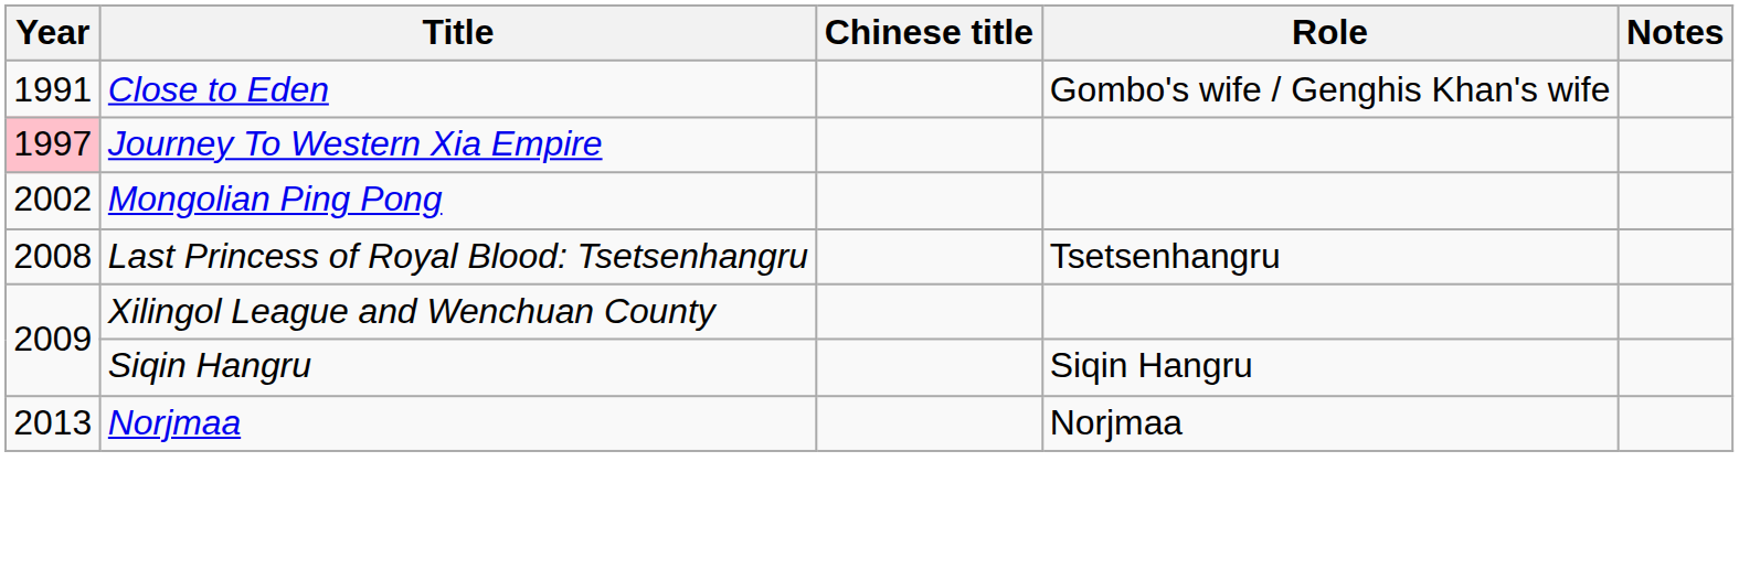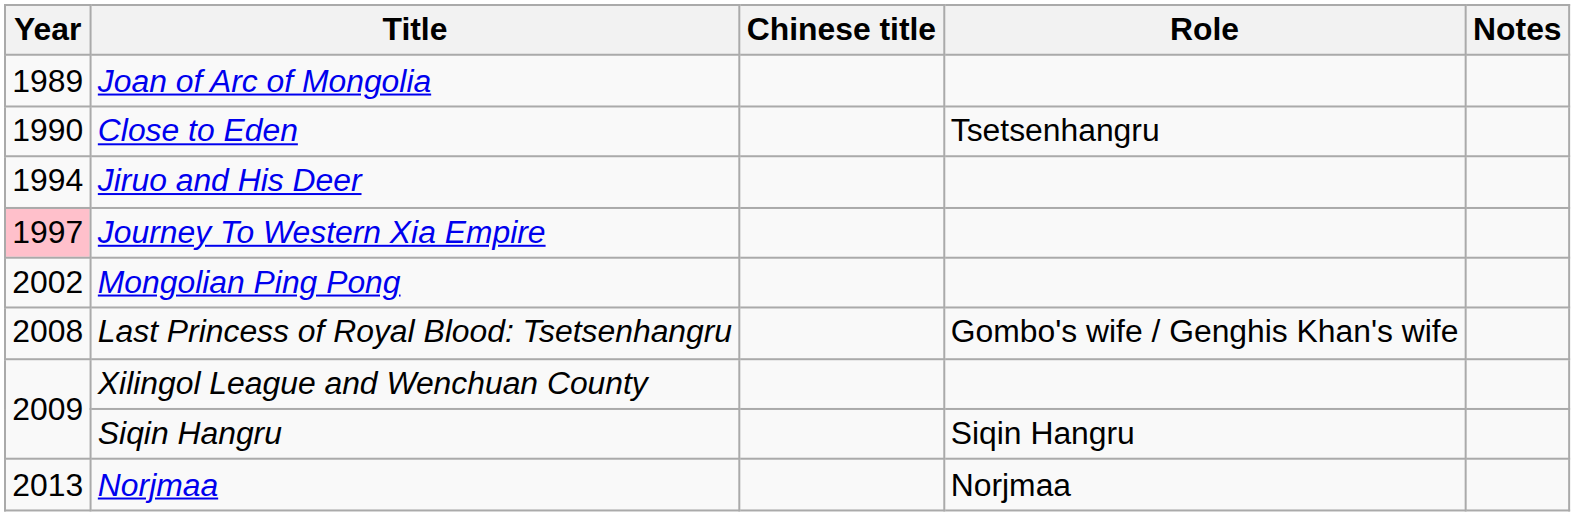+ row: 1989 | Joan of Arc of Mongolia
Close to Eden | Year: 1991 -> 1990
Close to Eden | Role: Gombo's wife / Genghis Khan's wife -> Tsetsenhangru
+ row: 1994 | Jiruo and His Deer
Last Princess of Royal Blood: Tsetsenhangru | Role: Tsetsenhangru -> Gombo's wife / Genghis Khan's wife
